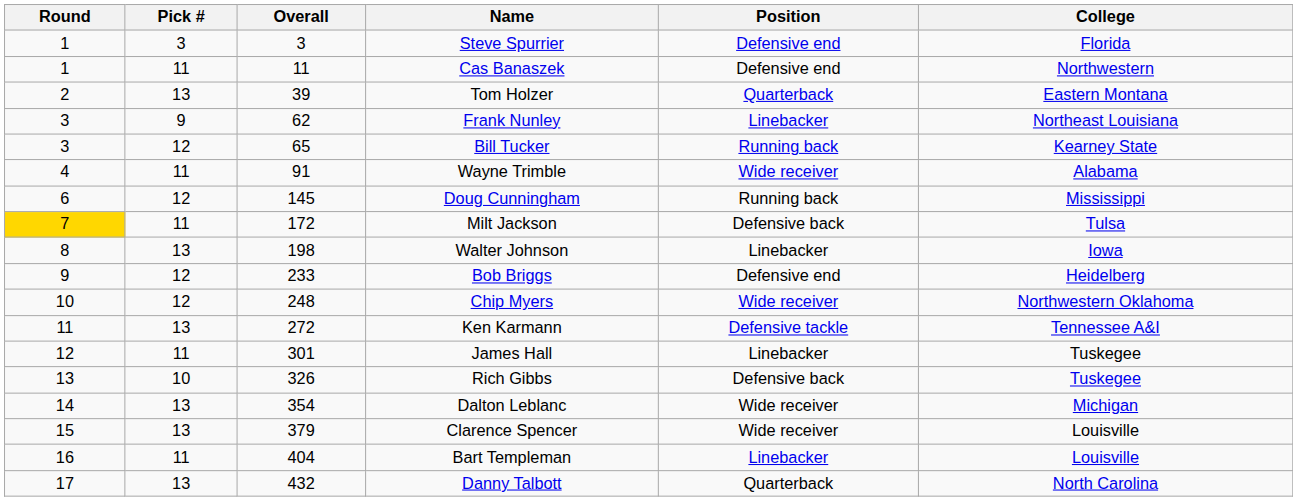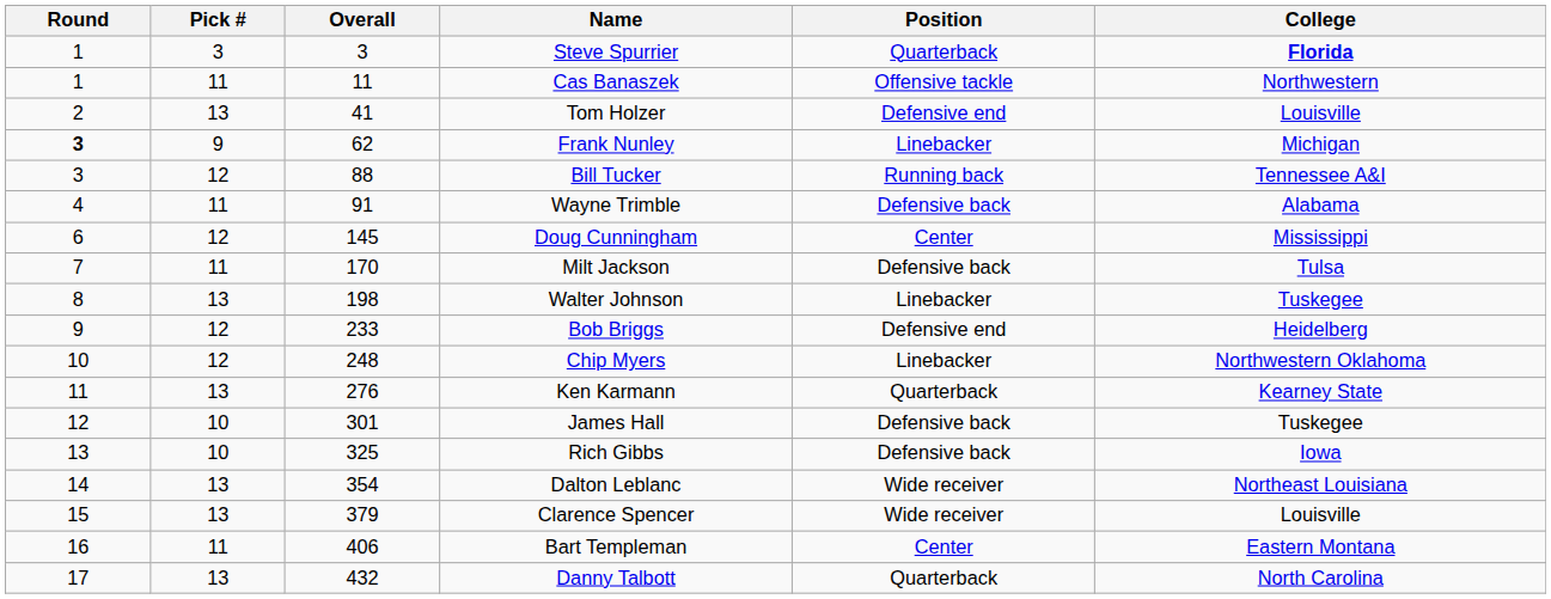Steve Spurrier | Position: Defensive end -> Quarterback
Steve Spurrier | College: normal -> bold
Cas Banaszek | Position: Defensive end -> Offensive tackle
Tom Holzer | Overall: 39 -> 41
Tom Holzer | Position: Quarterback -> Defensive end
Tom Holzer | College: Eastern Montana -> Louisville
Frank Nunley | Round: normal -> bold
Frank Nunley | College: Northeast Louisiana -> Michigan
Bill Tucker | Overall: 65 -> 88
Bill Tucker | College: Kearney State -> Tennessee A&I
Wayne Trimble | Position: Wide receiver -> Defensive back
Doug Cunningham | Position: Running back -> Center
Milt Jackson | Round: gold background -> no background
Milt Jackson | Overall: 172 -> 170
Walter Johnson | College: Iowa -> Tuskegee
Chip Myers | Position: Wide receiver -> Linebacker
Ken Karmann | Overall: 272 -> 276
Ken Karmann | Position: Defensive tackle -> Quarterback
Ken Karmann | College: Tennessee A&I -> Kearney State
James Hall | Pick #: 11 -> 10
James Hall | Position: Linebacker -> Defensive back
Rich Gibbs | Overall: 326 -> 325
Rich Gibbs | College: Tuskegee -> Iowa
Dalton Leblanc | College: Michigan -> Northeast Louisiana
Bart Templeman | Overall: 404 -> 406
Bart Templeman | Position: Linebacker -> Center
Bart Templeman | College: Louisville -> Eastern Montana
